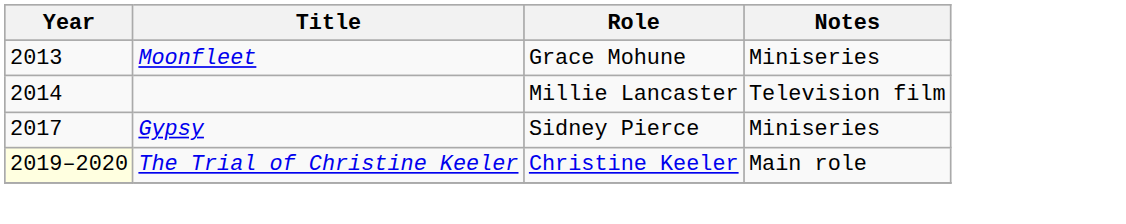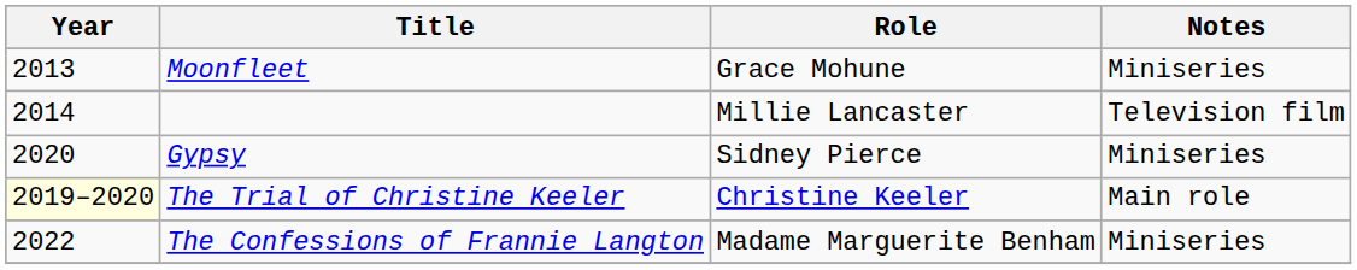Gypsy | Year: 2017 -> 2020
+ row: 2022 | The Confessions of Frannie Langton | Madame Marguerite Benham | Miniseries
